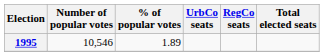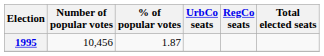1995 | Number of popular votes: 10,546 -> 10,456
1995 | % of popular votes: 1.89 -> 1.87
